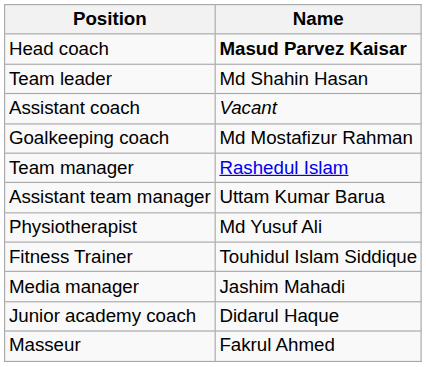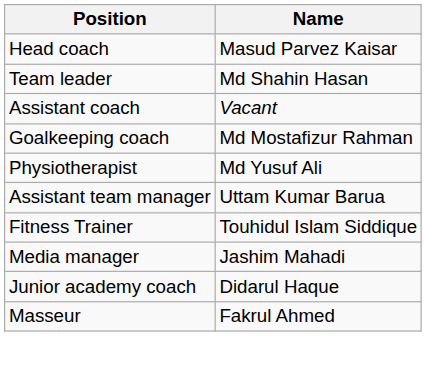Head coach | Name: bold -> normal
- row: Team manager | Rashedul Islam
rows swapped: Assistant team manager <-> Physiotherapist
